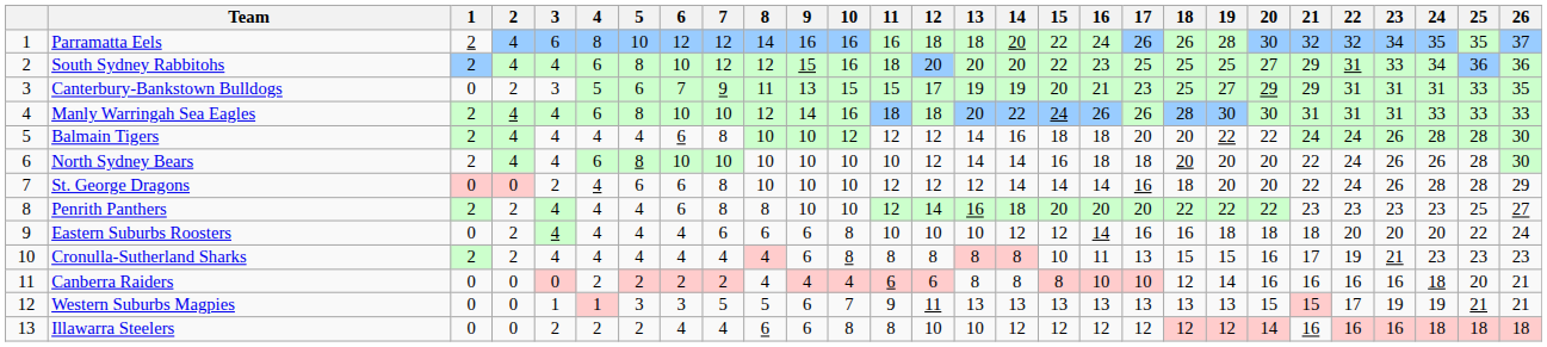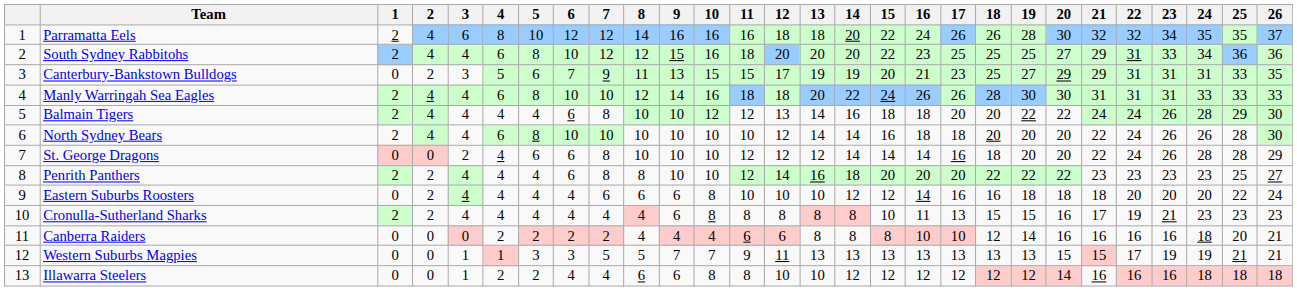Balmain Tigers | 12: 12 -> 13
Balmain Tigers | 25: 28 -> 29
Western Suburbs Magpies | 9: 6 -> 7
Illawarra Steelers | 3: 2 -> 1
